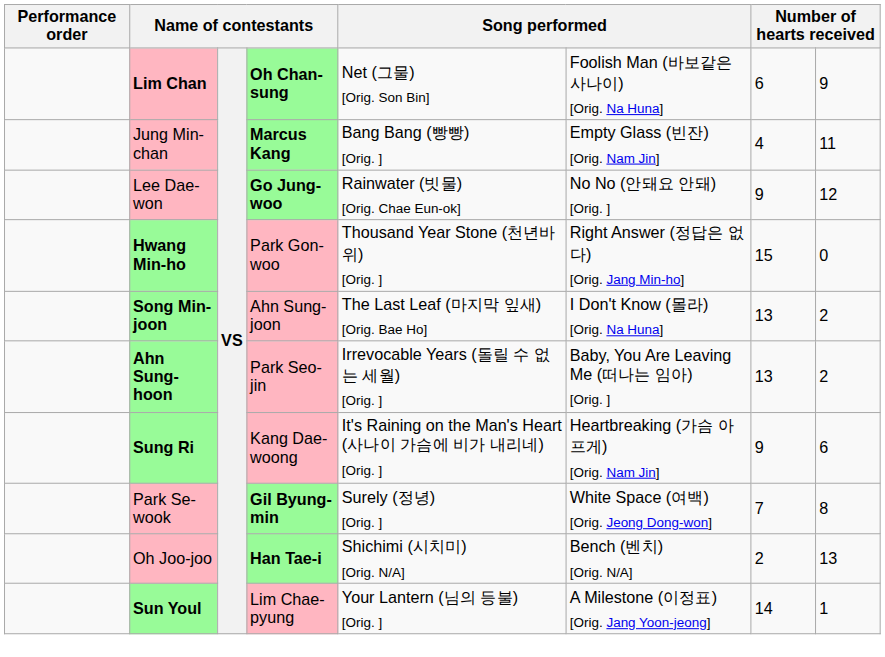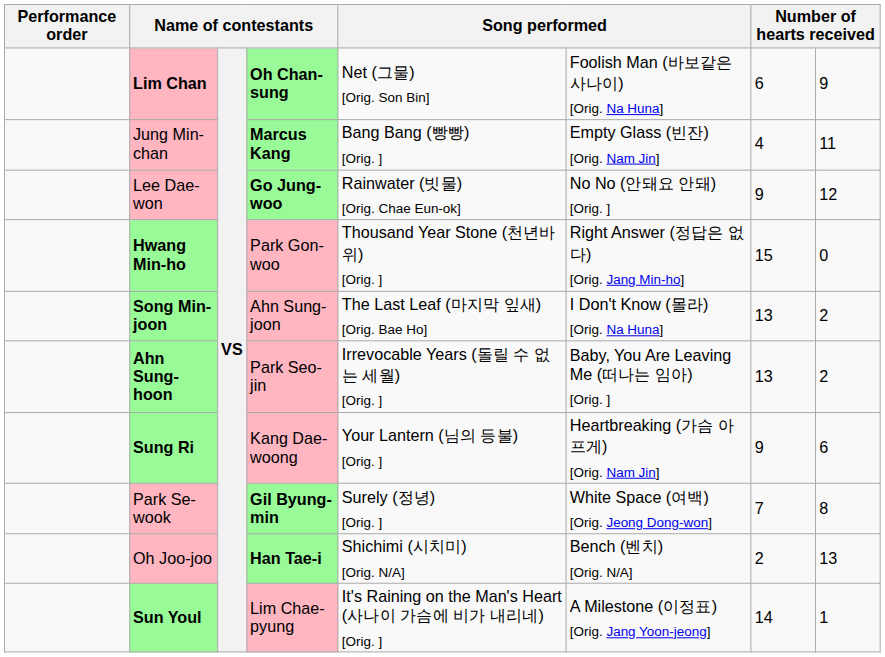Sung Ri | column 5: It's Raining on the Man's Heart (사나이 가슴에 비가 내리네) [Orig. ] -> Your Lantern (님의 등불) [Orig. ]
Sun Youl | column 5: Your Lantern (님의 등불) [Orig. ] -> It's Raining on the Man's Heart (사나이 가슴에 비가 내리네) [Orig. ]
